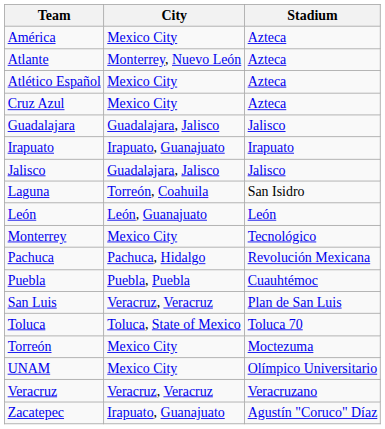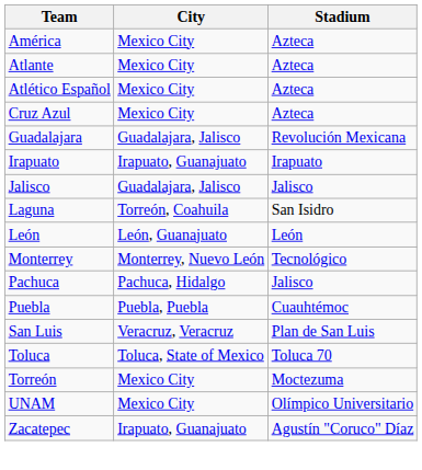Atlante | City: Monterrey, Nuevo León -> Mexico City
Guadalajara | Stadium: Jalisco -> Revolución Mexicana
Monterrey | City: Mexico City -> Monterrey, Nuevo León
Pachuca | Stadium: Revolución Mexicana -> Jalisco
- row: Veracruz | Veracruz, Veracruz | Veracruzano
